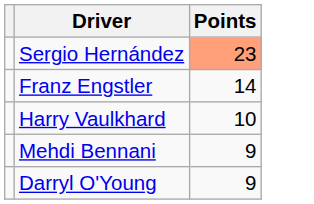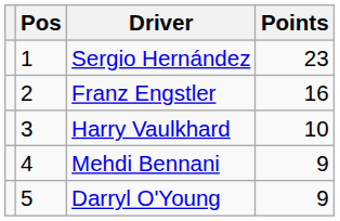+ column: Pos | 1 | 2 | 3 | 4 | 5
Sergio Hernández | Points: lightsalmon background -> no background
Franz Engstler | Points: 14 -> 16
